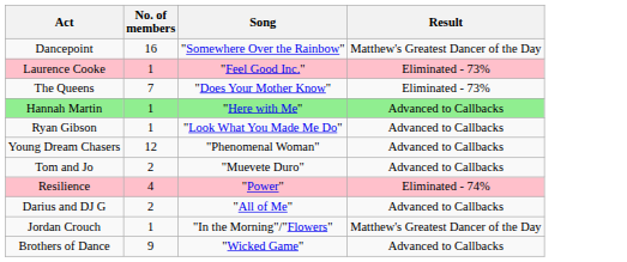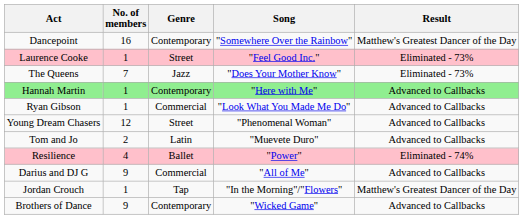+ column: Genre | Contemporary | Street | Jazz | Contemporary | Commercial | Street | Latin | Ballet | Commercial | Tap | Contemporary
Darius and DJ G | No. of members: 2 -> 9
